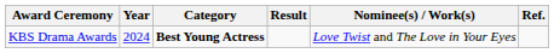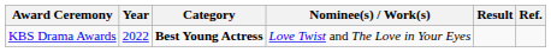columns swapped: Nominee(s) / Work(s) <-> Result
KBS Drama Awards | Year: 2024 -> 2022
